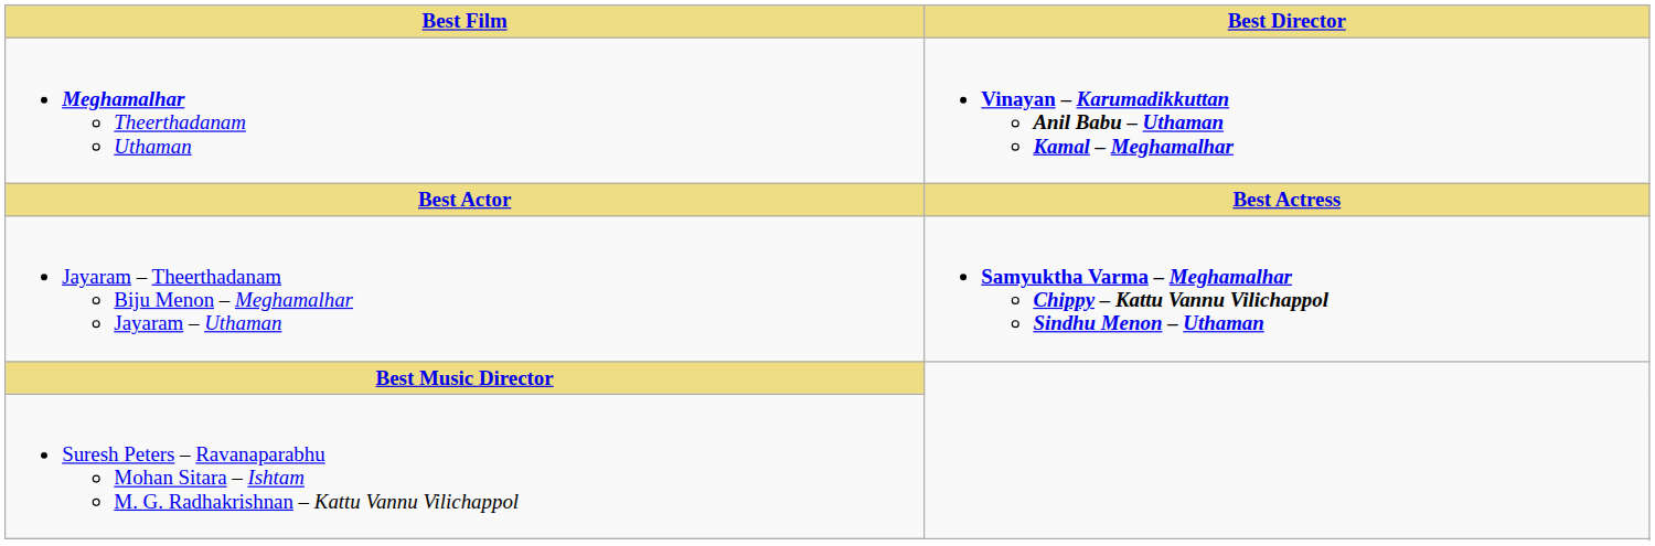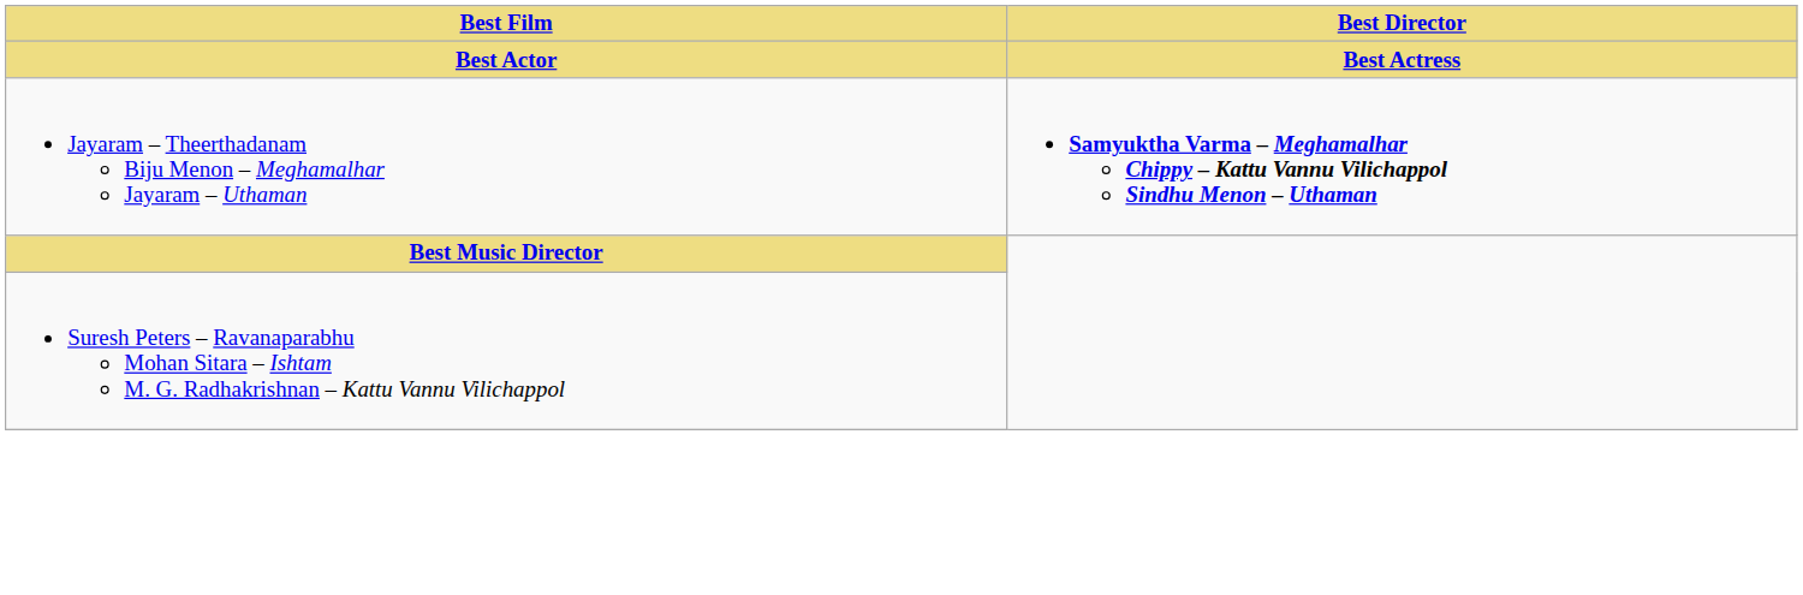- row: Meghamalhar Theerthadanam Uthaman | Vinayan – Karumadikkuttan Anil Babu – Uthaman Kamal – Meghamalhar
